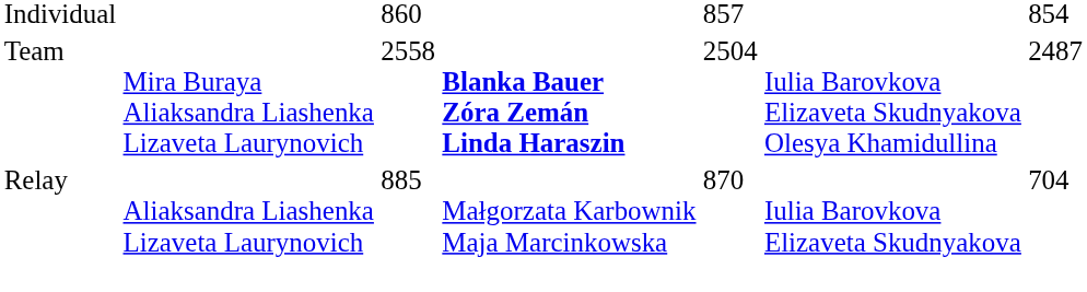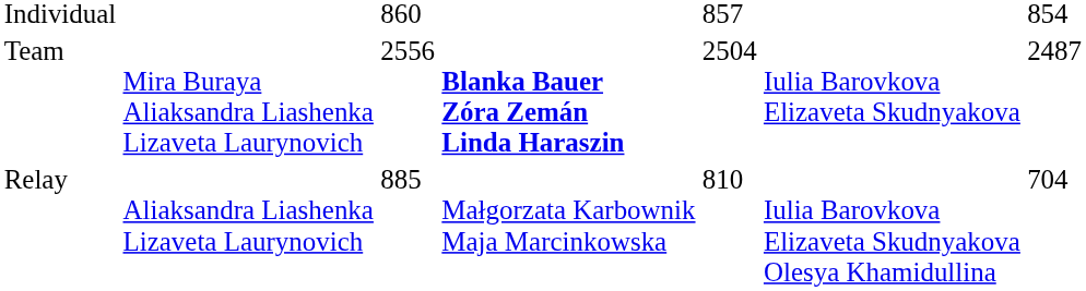Team | column 3: 2558 -> 2556
Team | column 6: Iulia Barovkova Elizaveta Skudnyakova Olesya Khamidullina -> Iulia Barovkova Elizaveta Skudnyakova
Relay | column 5: 870 -> 810
Relay | column 6: Iulia Barovkova Elizaveta Skudnyakova -> Iulia Barovkova Elizaveta Skudnyakova Olesya Khamidullina
